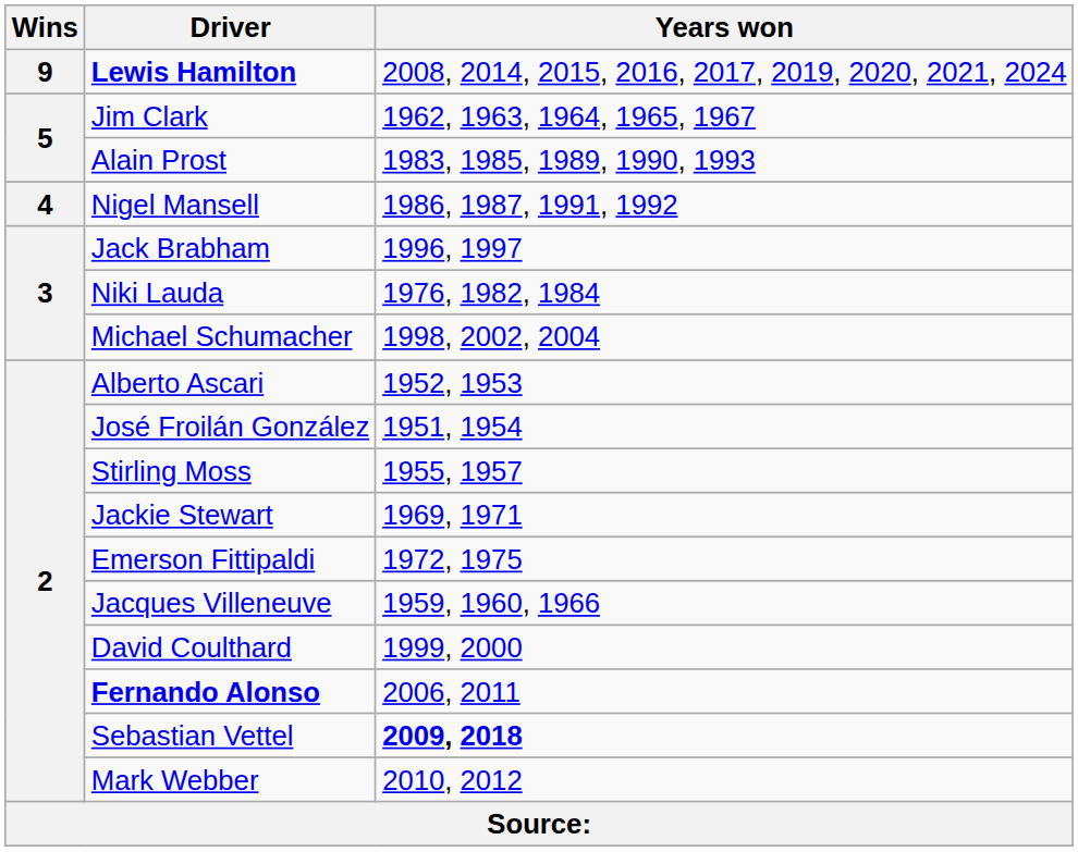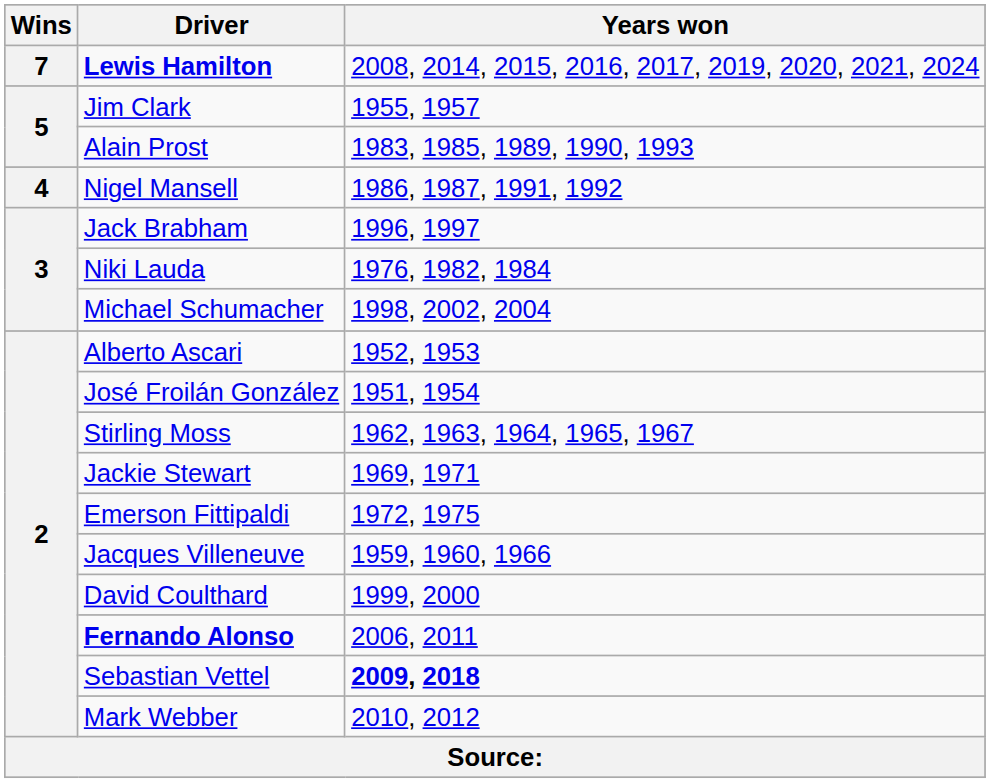Lewis Hamilton | Wins: 9 -> 7
Jim Clark | Years won: 1962, 1963, 1964, 1965, 1967 -> 1955, 1957
Stirling Moss | Years won: 1955, 1957 -> 1962, 1963, 1964, 1965, 1967
